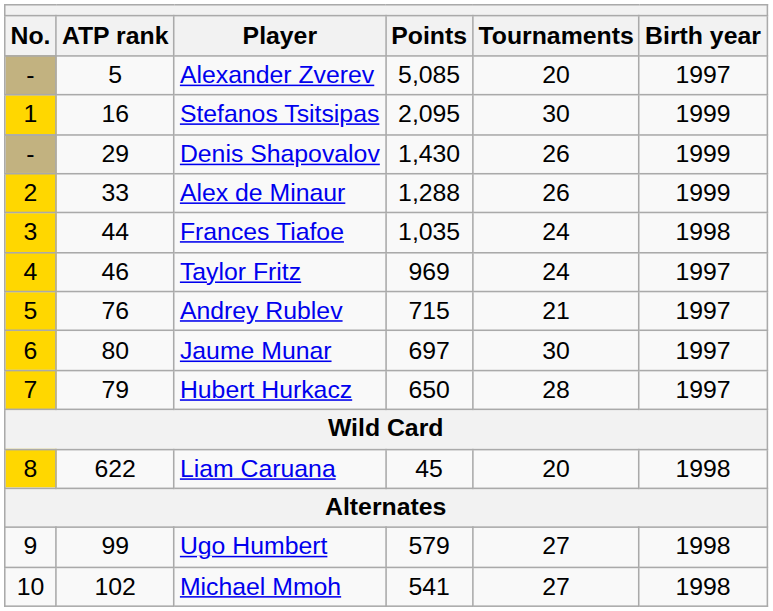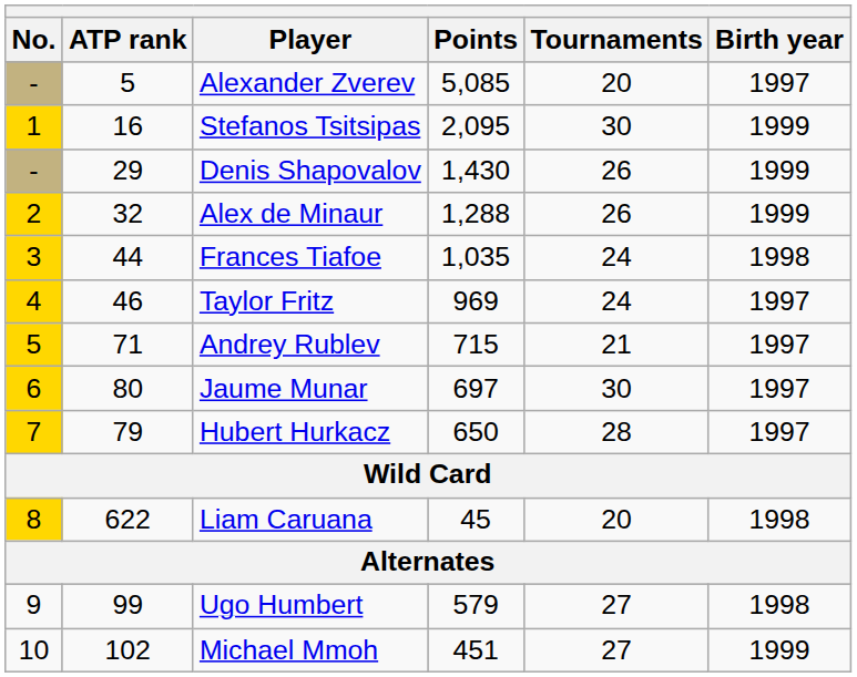Alex de Minaur | ATP rank: 33 -> 32
Andrey Rublev | ATP rank: 76 -> 71
Michael Mmoh | Points: 541 -> 451
Michael Mmoh | Birth year: 1998 -> 1999
